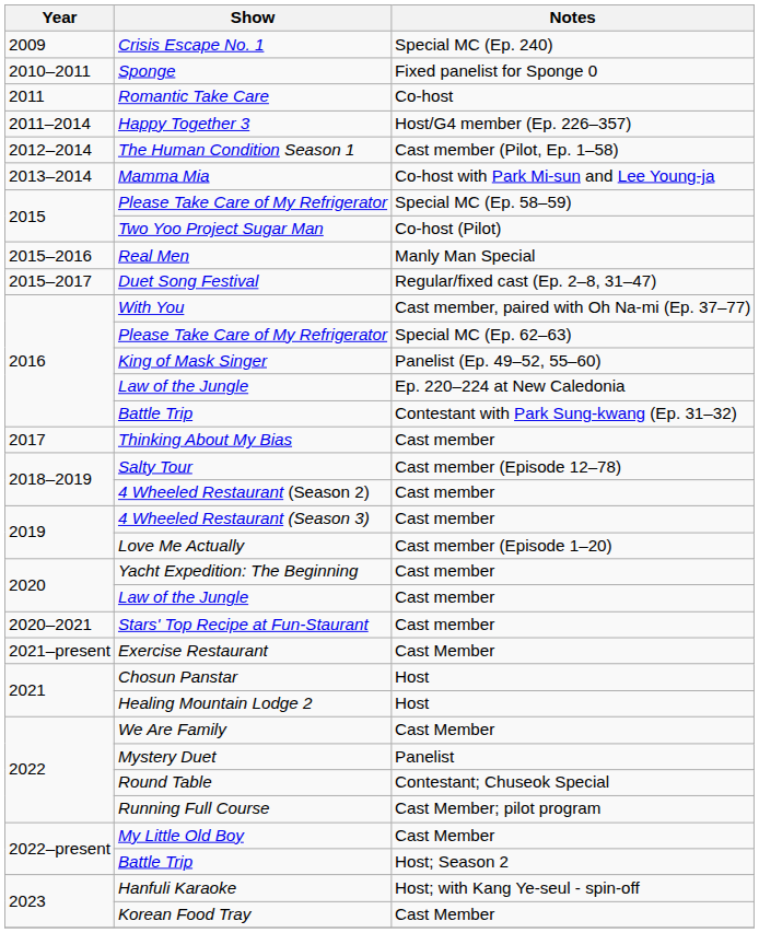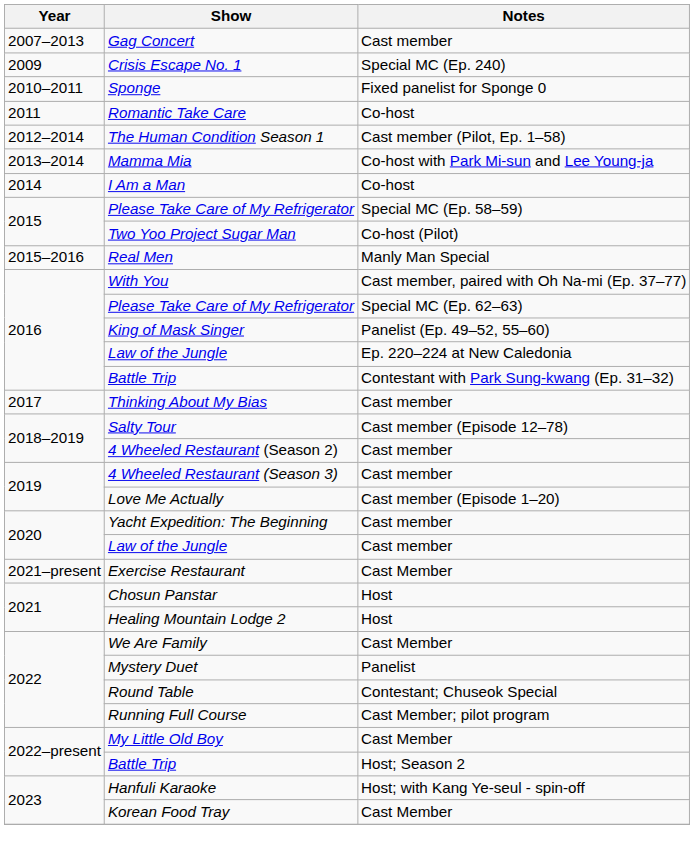+ row: 2007–2013 | Gag Concert | Cast member
- row: 2011–2014 | Happy Together 3 | Host/G4 member (Ep. 226–357)
+ row: 2014 | I Am a Man | Co-host
- row: 2015–2017 | Duet Song Festival | Regular/fixed cast (Ep. 2–8, 31–47)
- row: 2020–2021 | Stars' Top Recipe at Fun-Staurant | Cast member
